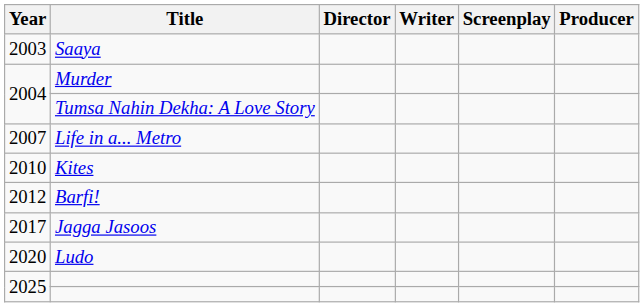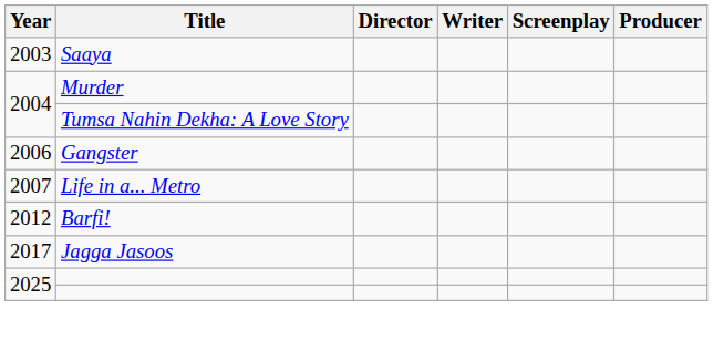+ row: 2006 | Gangster
- row: 2010 | Kites
- row: 2020 | Ludo
